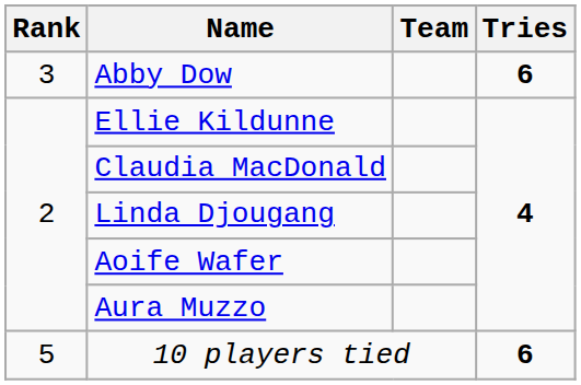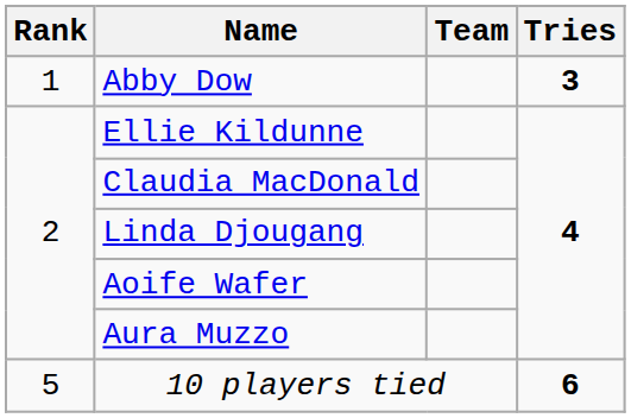Abby Dow | Rank: 3 -> 1
Abby Dow | Tries: 6 -> 3
